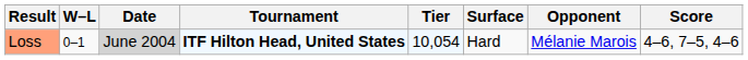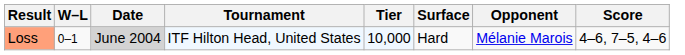Loss | Tournament: bold -> normal
Loss | Tier: 10,054 -> 10,000
